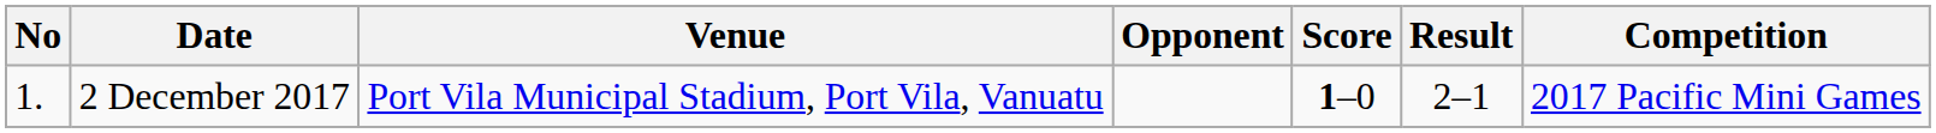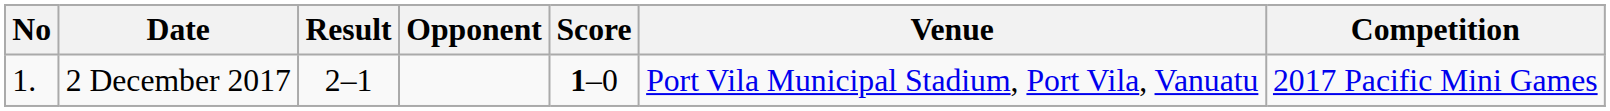columns swapped: Venue <-> Result
